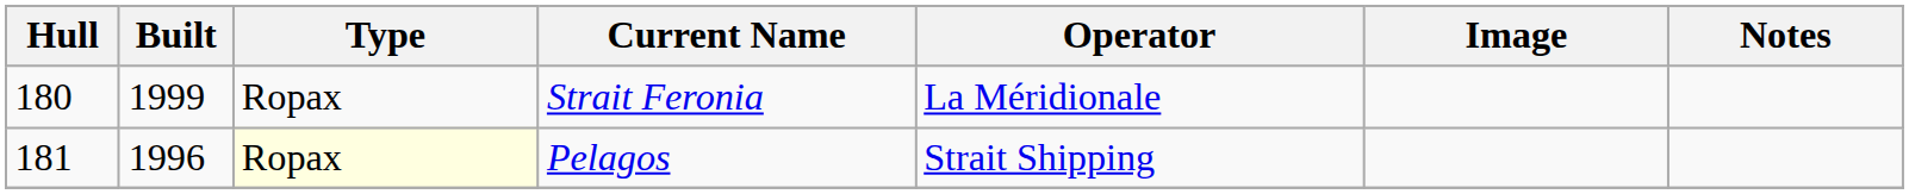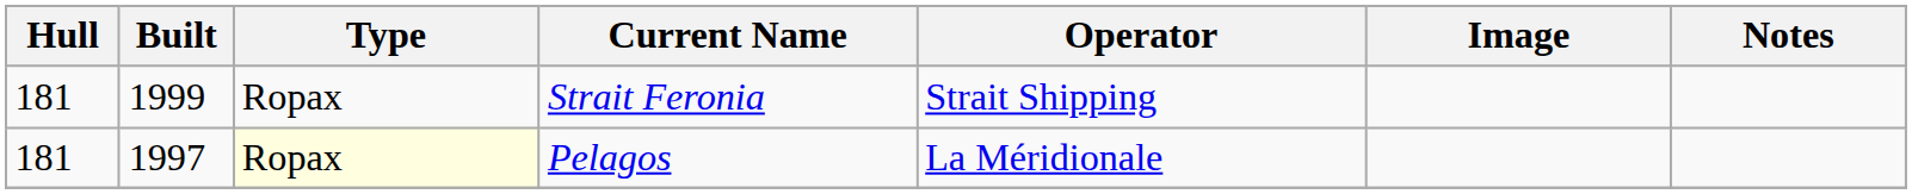Strait Feronia | Hull: 180 -> 181
Strait Feronia | Operator: La Méridionale -> Strait Shipping
Pelagos | Built: 1996 -> 1997
Pelagos | Operator: Strait Shipping -> La Méridionale
